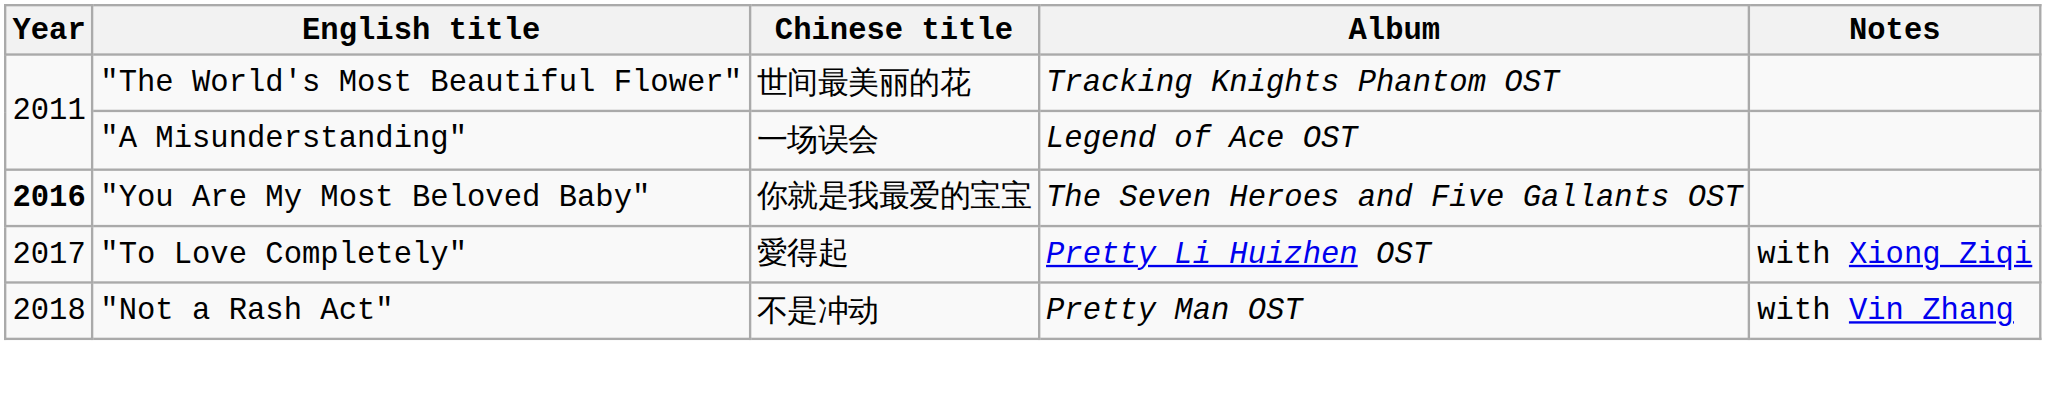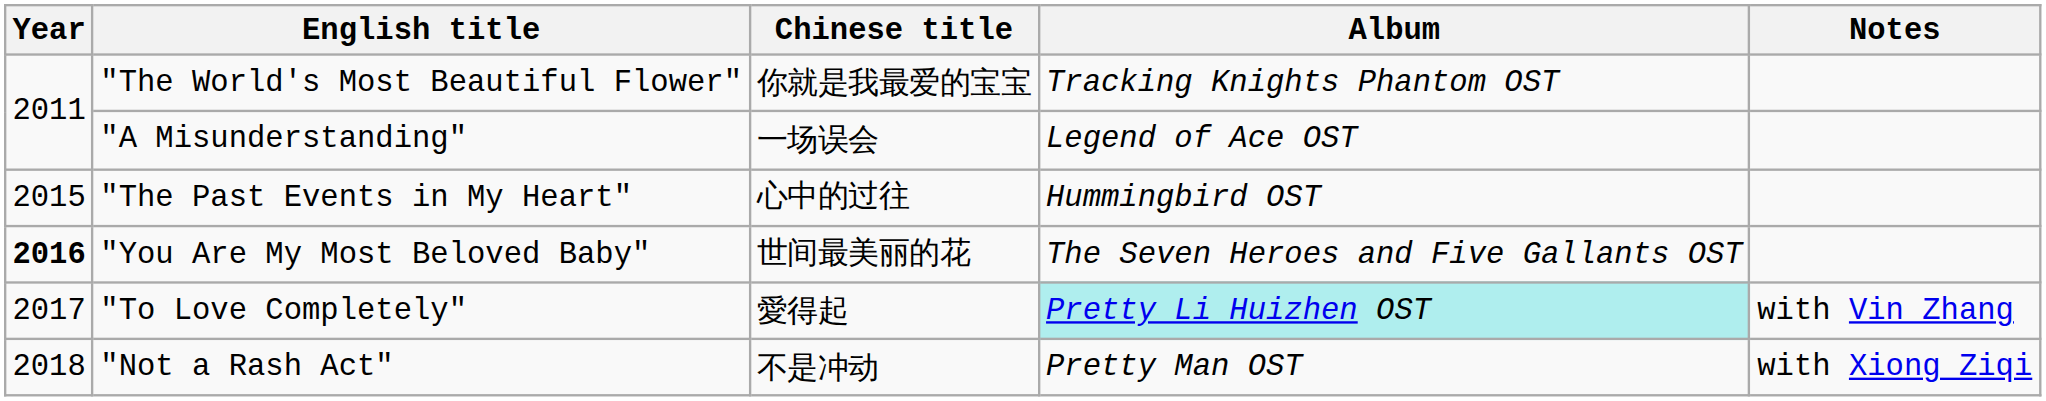"The World's Most Beautiful Flower" | Chinese title: 世间最美丽的花 -> 你就是我最爱的宝宝
+ row: 2015 | "The Past Events in My Heart" | 心中的过往 | Hummingbird OST
"You Are My Most Beloved Baby" | Chinese title: 你就是我最爱的宝宝 -> 世间最美丽的花
"To Love Completely" | Album: no background -> paleturquoise background
"To Love Completely" | Notes: with Xiong Ziqi -> with Vin Zhang
"Not a Rash Act" | Notes: with Vin Zhang -> with Xiong Ziqi
